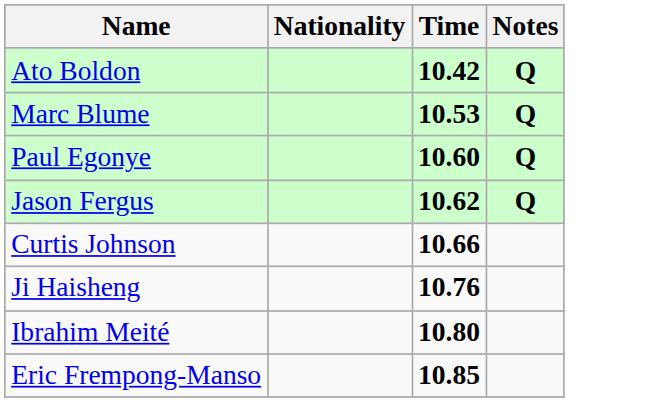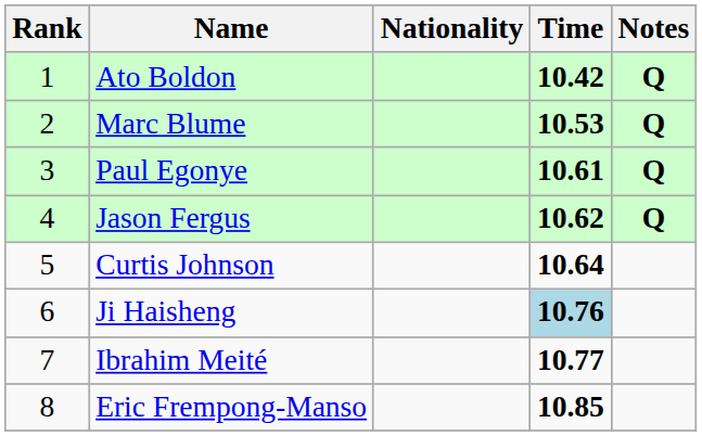+ column: Rank | 1 | 2 | 3 | 4 | 5 | 6 | 7 | 8
Paul Egonye | Time: 10.60 -> 10.61
Curtis Johnson | Time: 10.66 -> 10.64
Ji Haisheng | Time: no background -> lightblue background
Ibrahim Meité | Time: 10.80 -> 10.77
